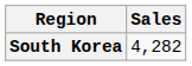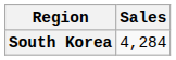South Korea | Sales: 4,282 -> 4,284
